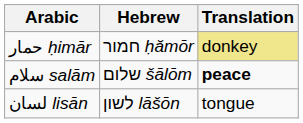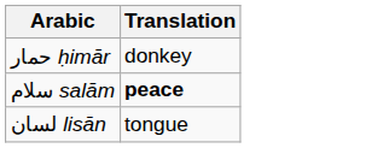- column: Hebrew | חמור ḥămōr | שלום šālōm | לשון lāšōn
حمار ḥimār | Translation: khaki background -> no background
